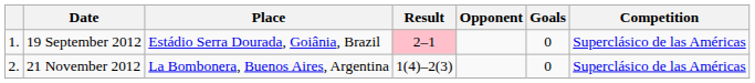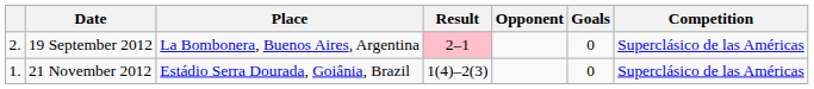19 September 2012 | column 1: 1. -> 2.
19 September 2012 | Place: Estádio Serra Dourada, Goiânia, Brazil -> La Bombonera, Buenos Aires, Argentina
21 November 2012 | column 1: 2. -> 1.
21 November 2012 | Place: La Bombonera, Buenos Aires, Argentina -> Estádio Serra Dourada, Goiânia, Brazil
